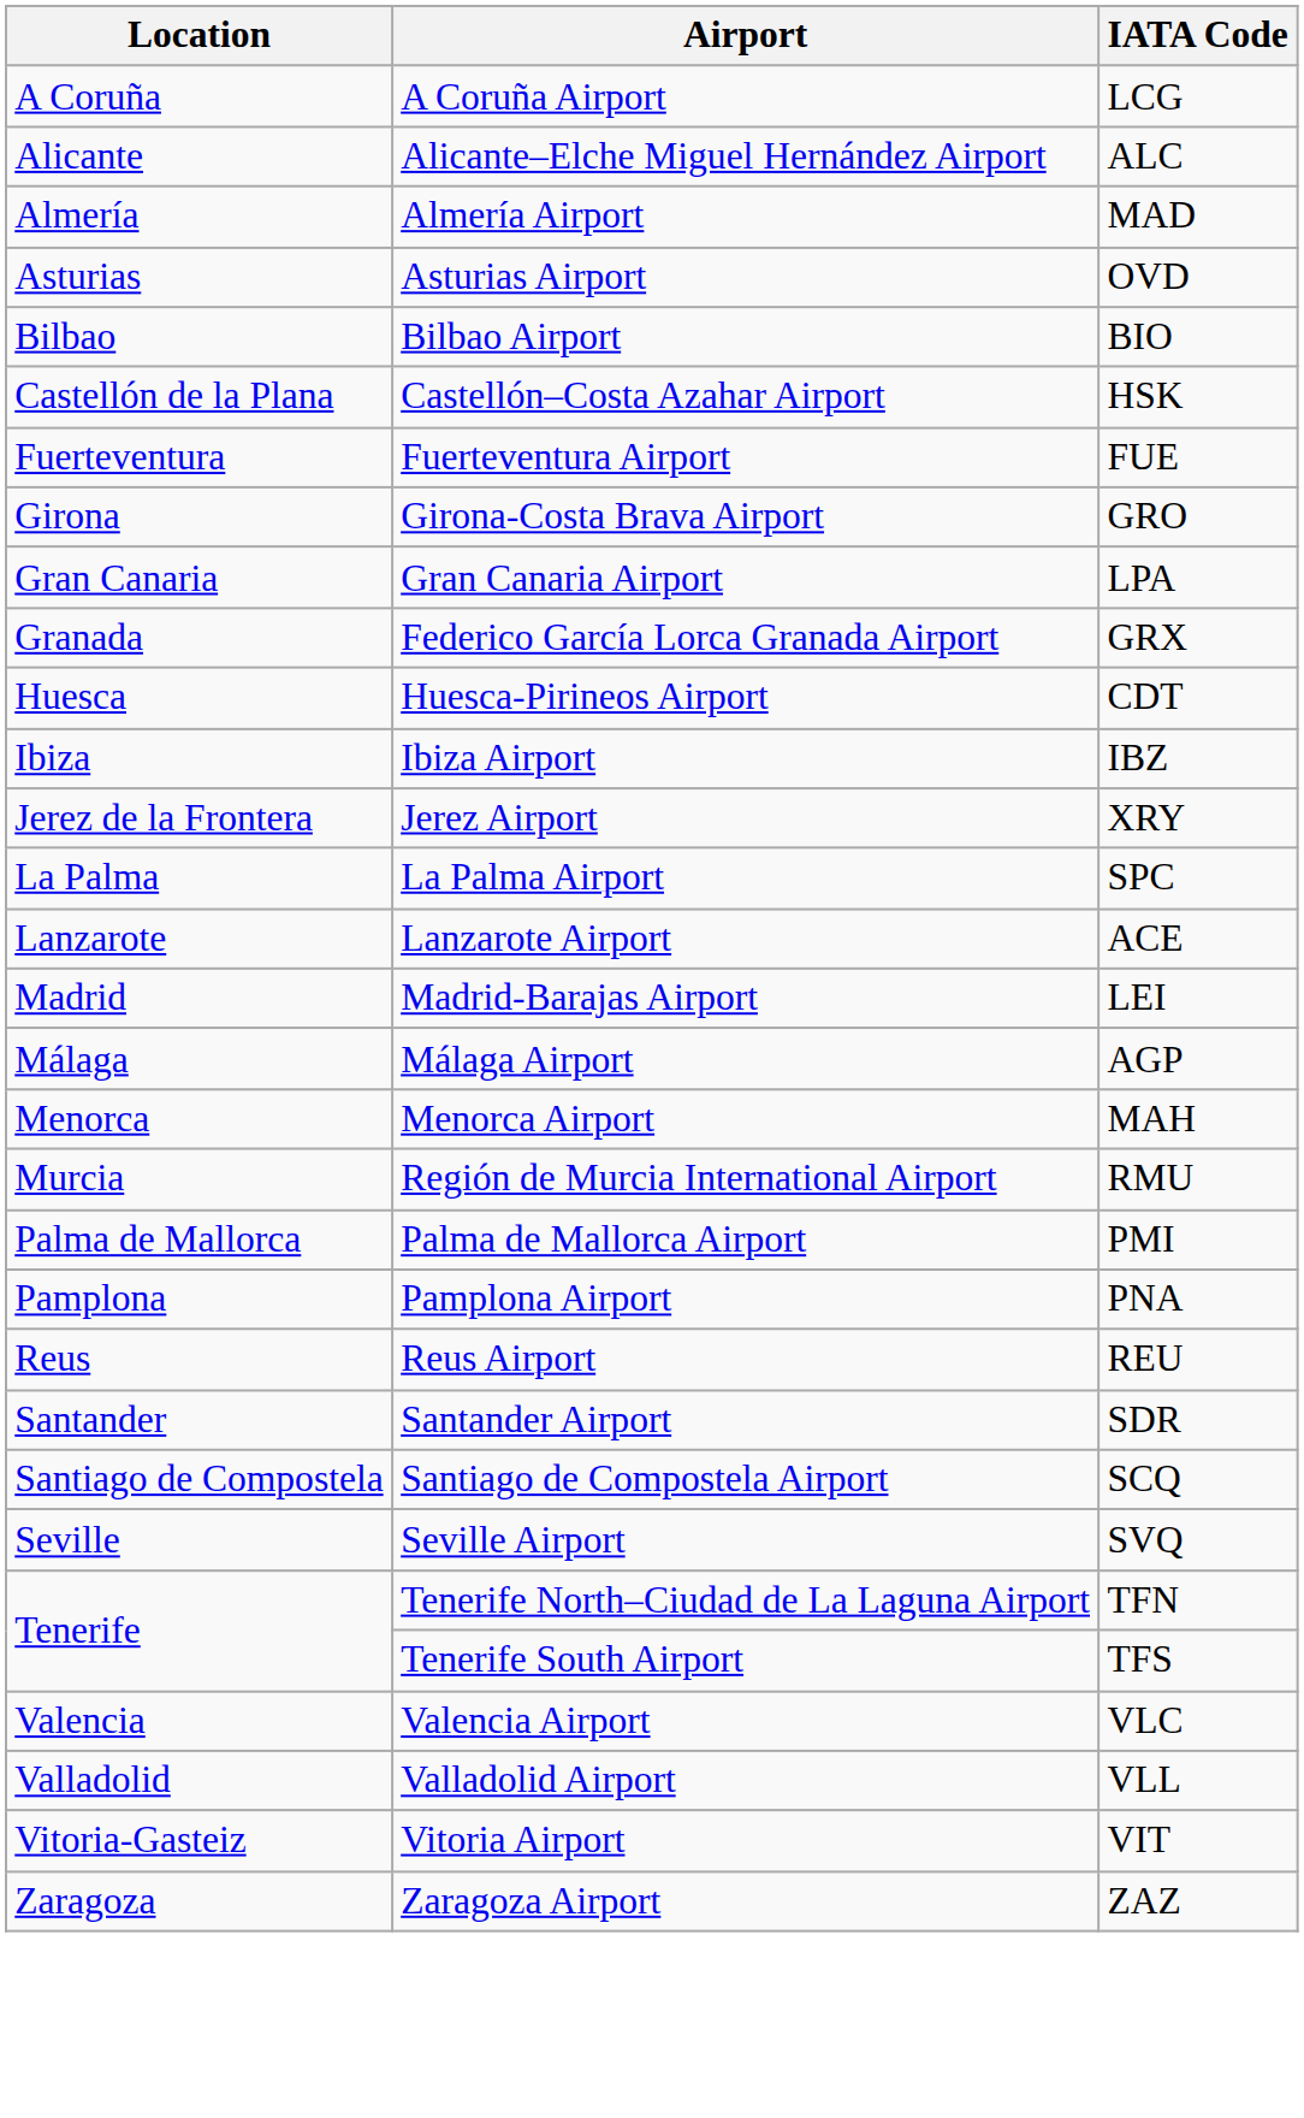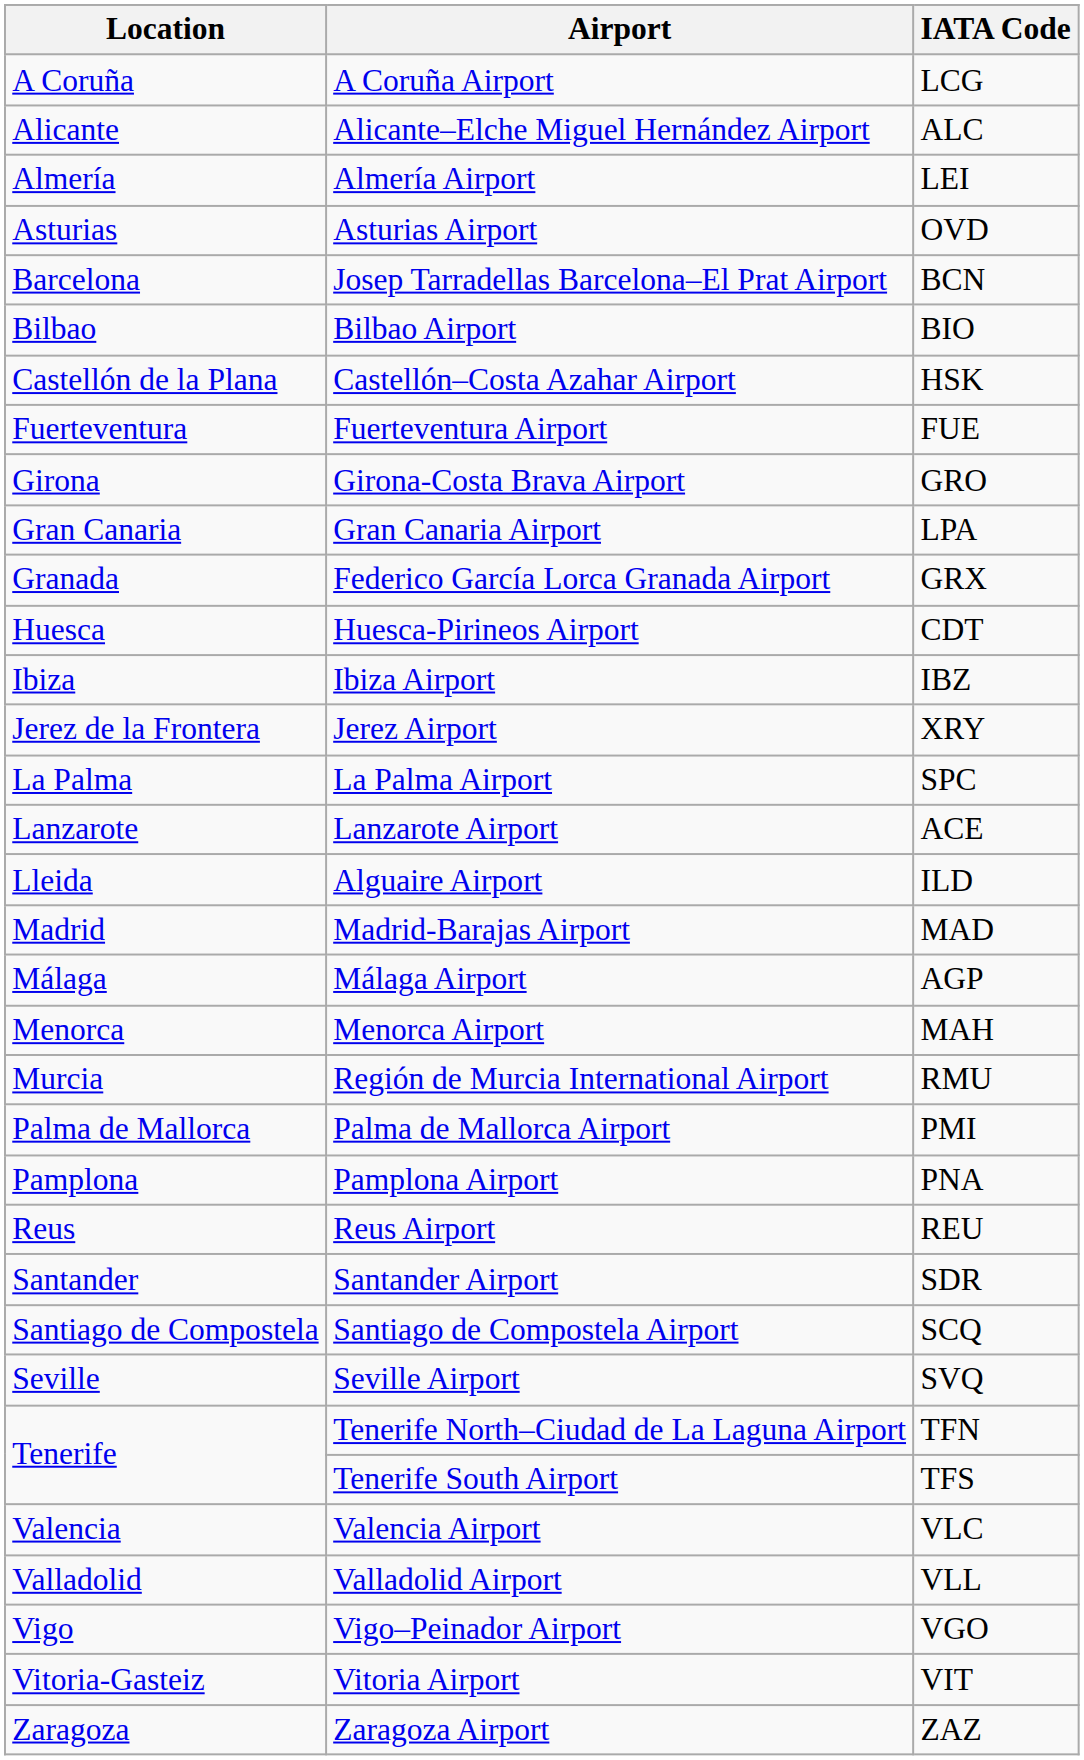Almería Airport | IATA Code: MAD -> LEI
+ row: Barcelona | Josep Tarradellas Barcelona–El Prat Airport | BCN
+ row: Lleida | Alguaire Airport | ILD
Madrid-Barajas Airport | IATA Code: LEI -> MAD
+ row: Vigo | Vigo–Peinador Airport | VGO
